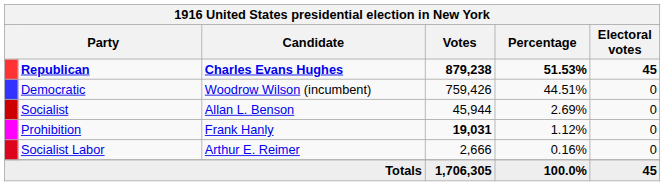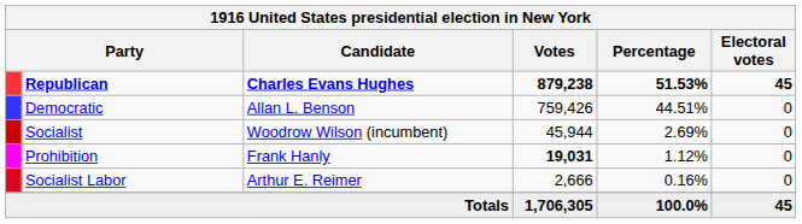Democratic | Candidate: Woodrow Wilson (incumbent) -> Allan L. Benson
Socialist | Candidate: Allan L. Benson -> Woodrow Wilson (incumbent)
